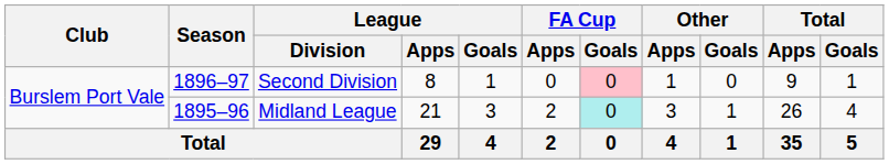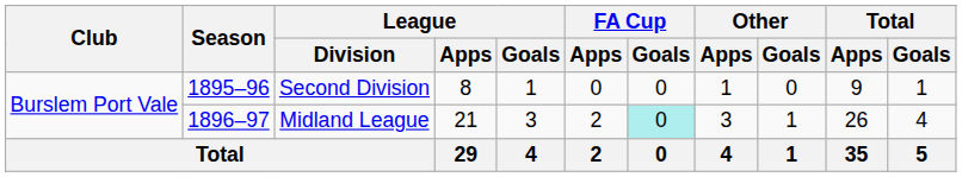Second Division | Season: 1896–97 -> 1895–96
Second Division | FA Cup / Goals: pink background -> no background
Midland League | Season: 1895–96 -> 1896–97
